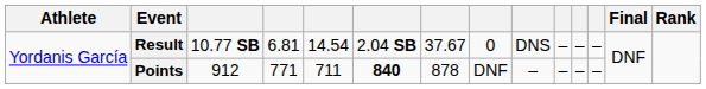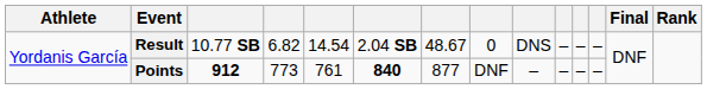Result | column 4: 6.81 -> 6.82
Result | column 7: 37.67 -> 48.67
Points | column 3: normal -> bold
Points | column 4: 771 -> 773
Points | column 5: 711 -> 761
Points | column 7: 878 -> 877
